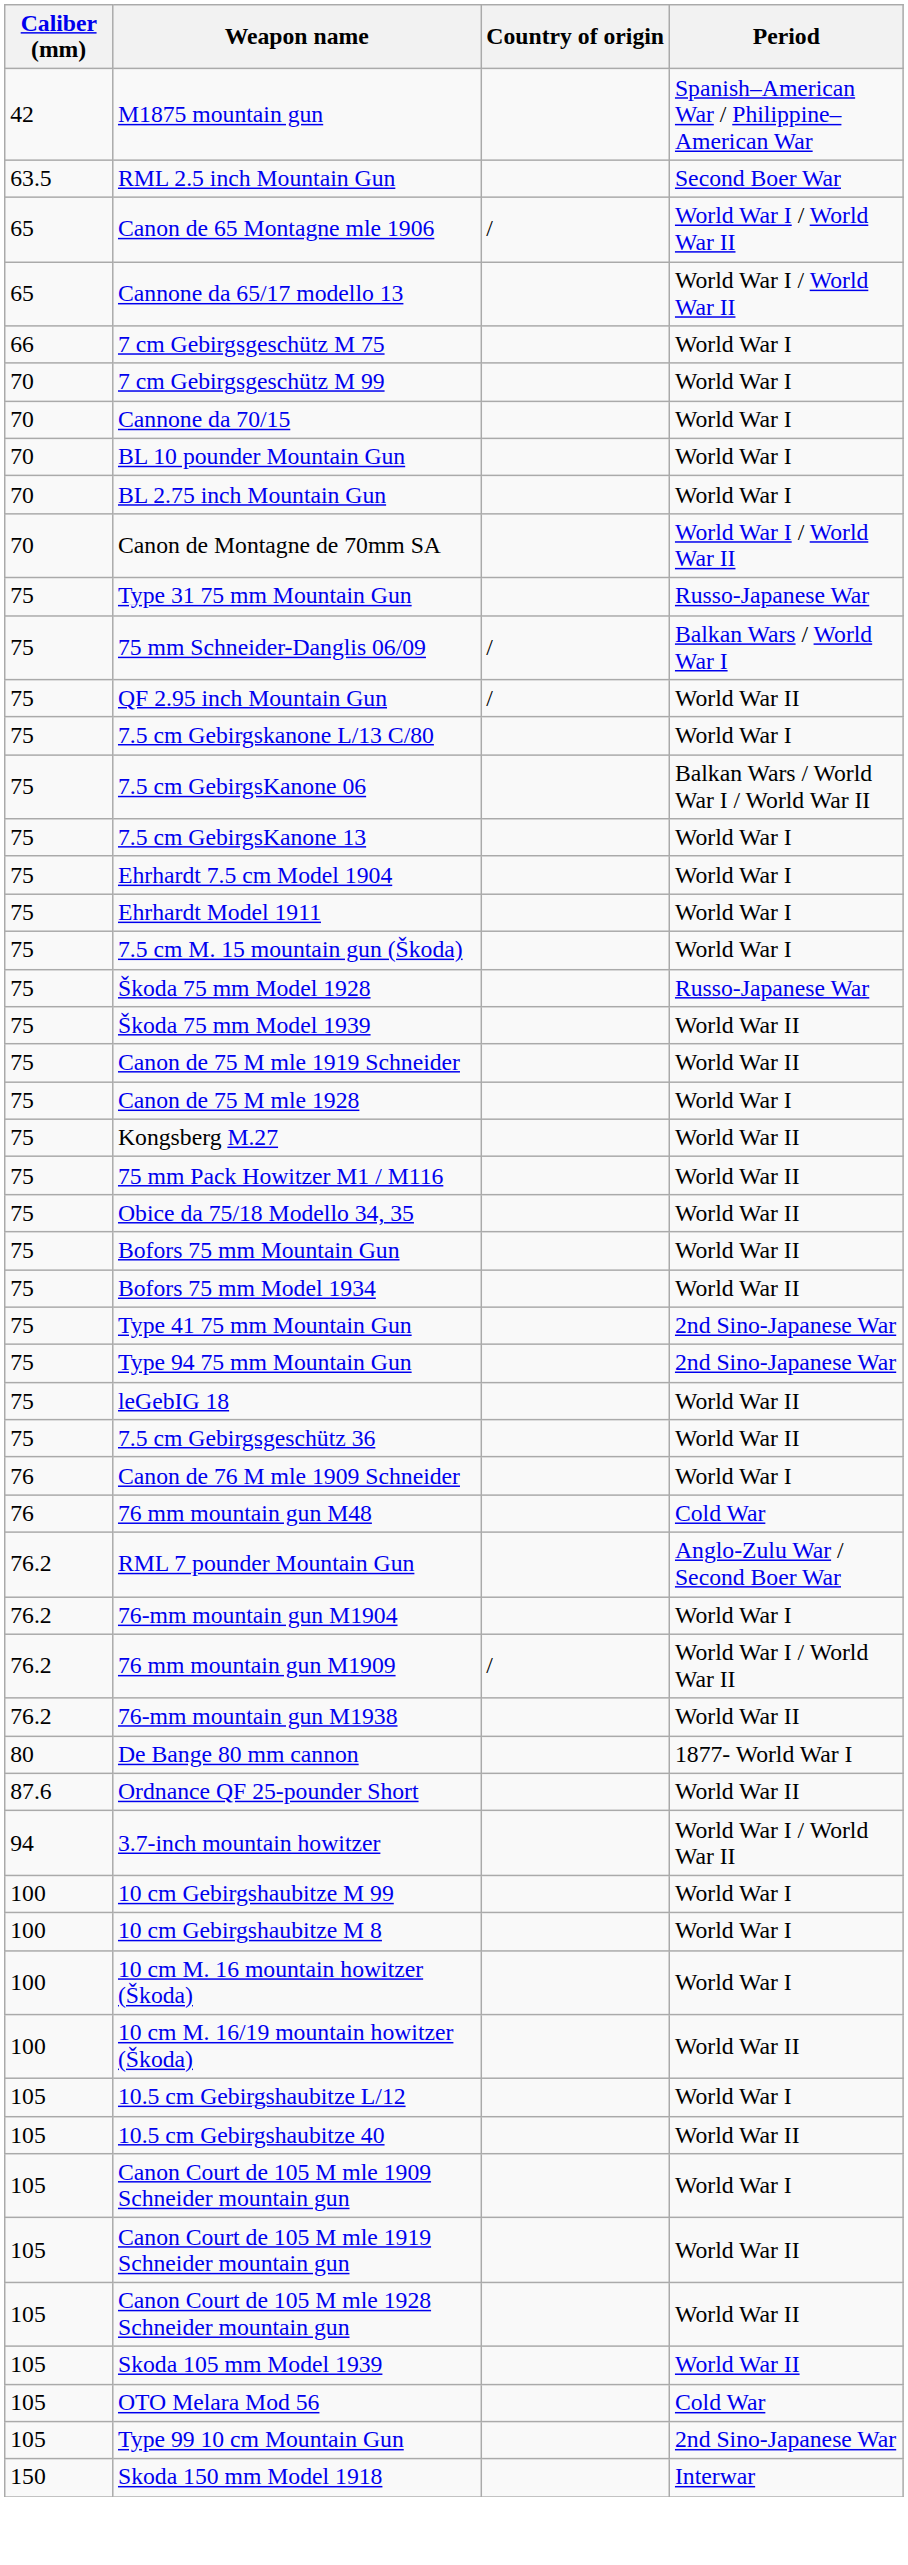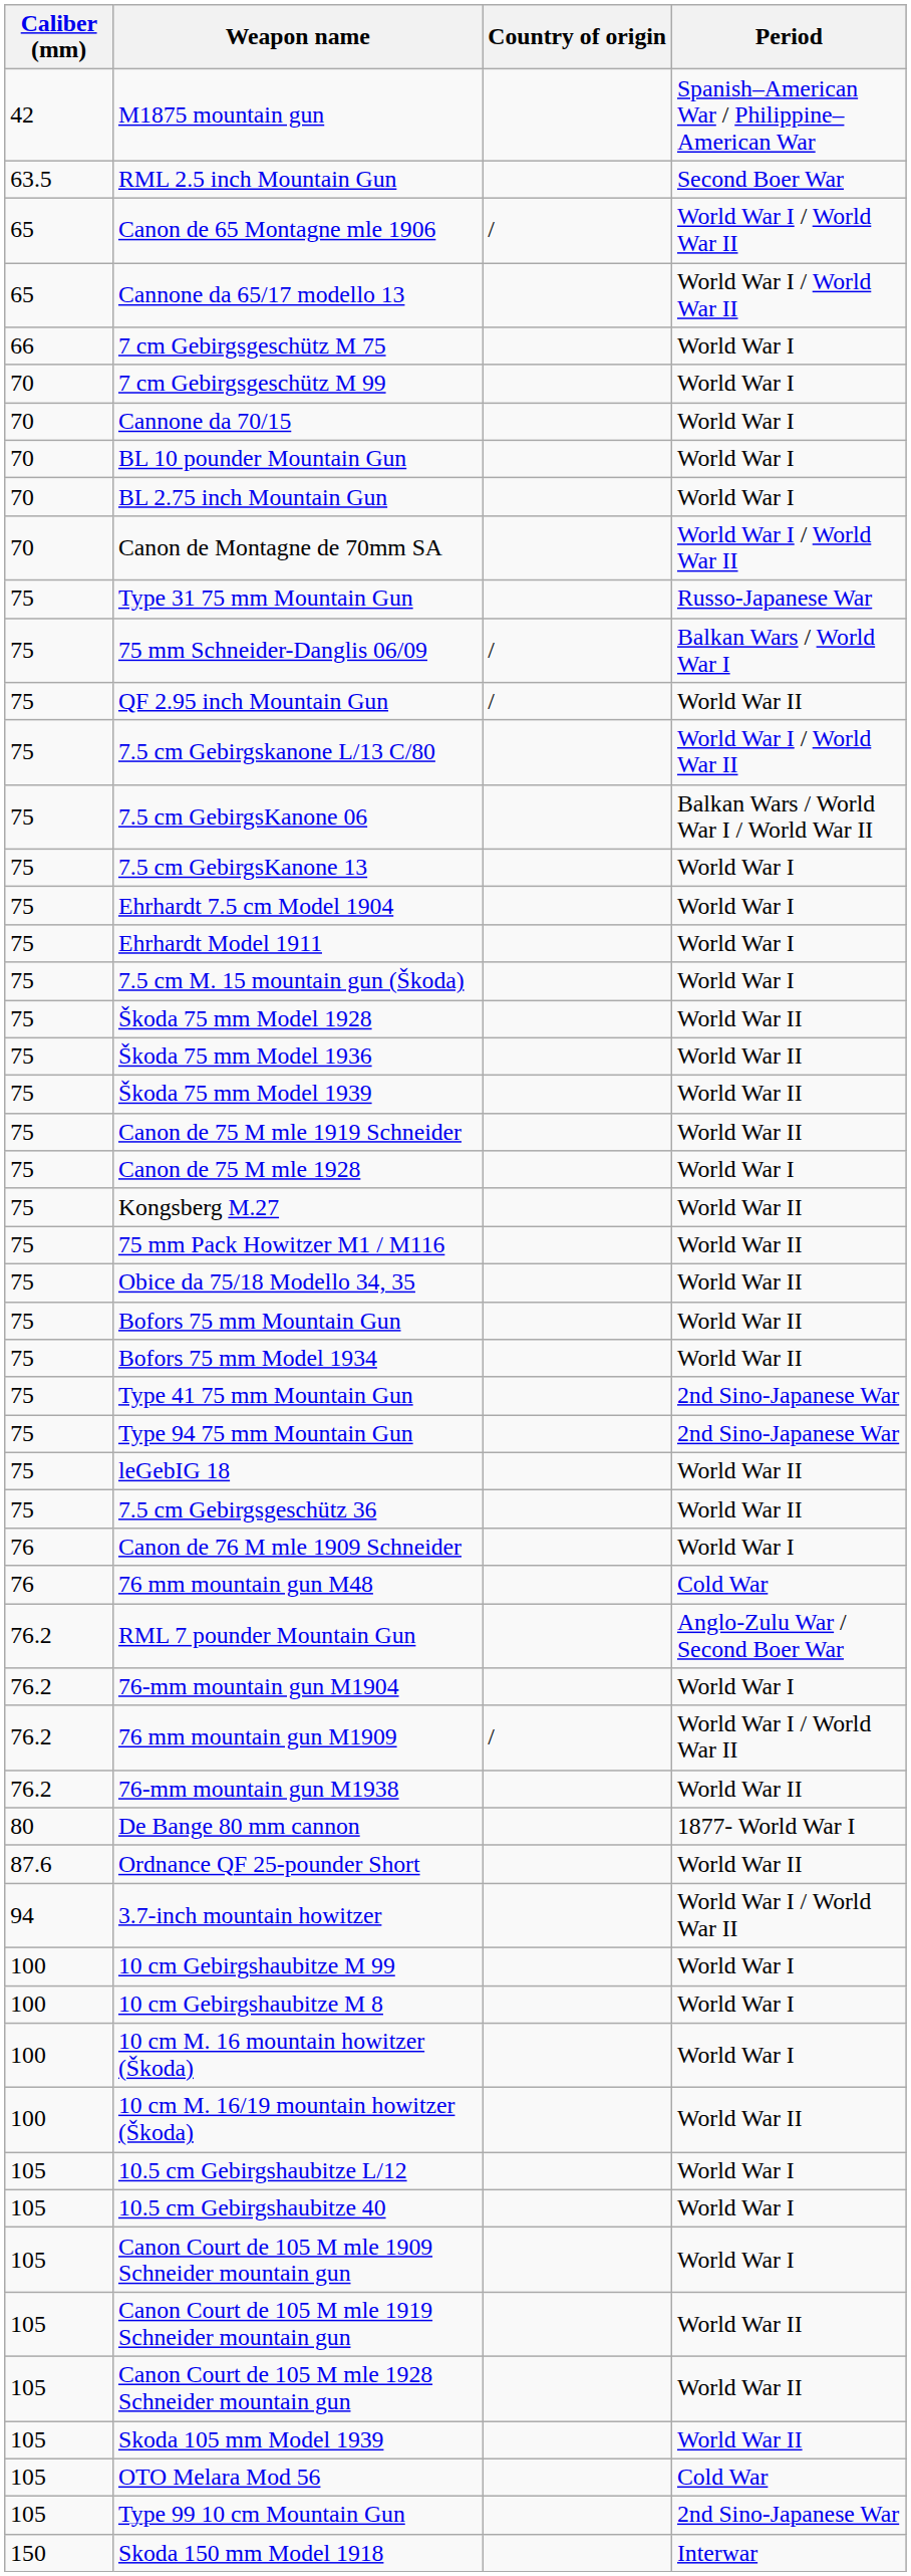7.5 cm Gebirgskanone L/13 C/80 | Period: World War I -> World War I / World War II
Škoda 75 mm Model 1928 | Period: Russo-Japanese War -> World War II
+ row: 75 | Škoda 75 mm Model 1936 | World War II
10.5 cm Gebirgshaubitze 40 | Period: World War II -> World War I
